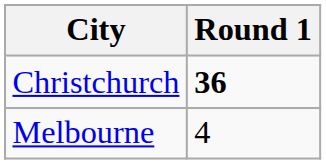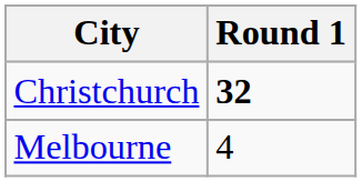Christchurch | Round 1: 36 -> 32
